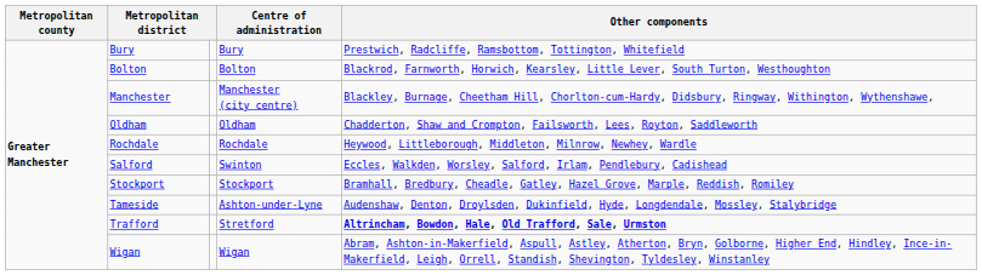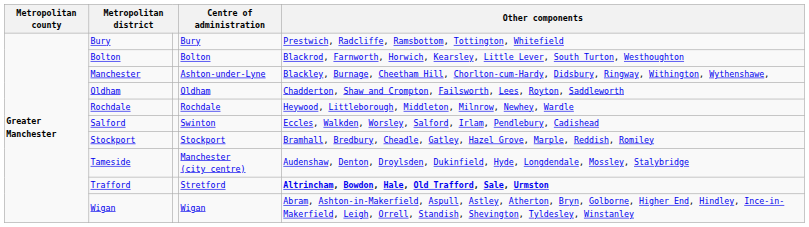Manchester | Centre of administration: Manchester (city centre) -> Ashton-under-Lyne
Tameside | Centre of administration: Ashton-under-Lyne -> Manchester (city centre)
